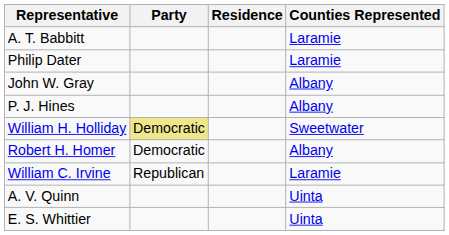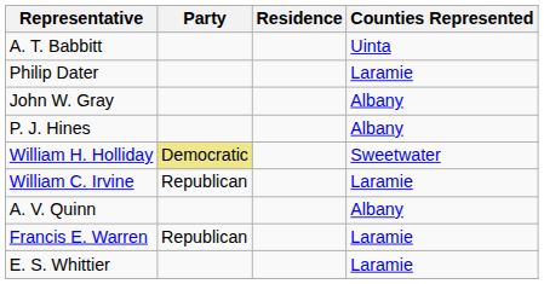A. T. Babbitt | Counties Represented: Laramie -> Uinta
- row: Robert H. Homer | Democratic | Albany
A. V. Quinn | Counties Represented: Uinta -> Albany
+ row: Francis E. Warren | Republican | Laramie
E. S. Whittier | Counties Represented: Uinta -> Laramie
